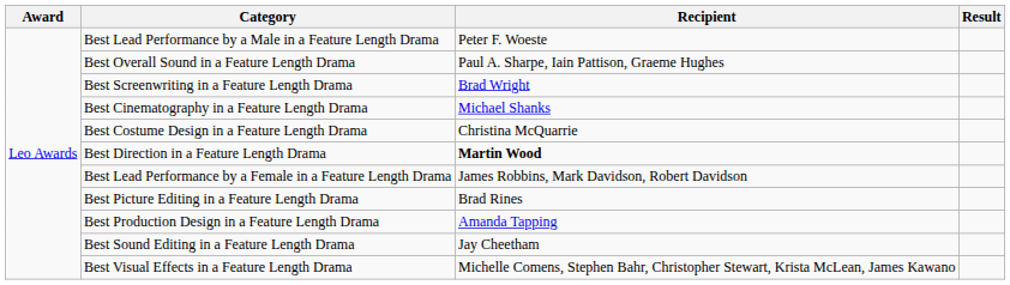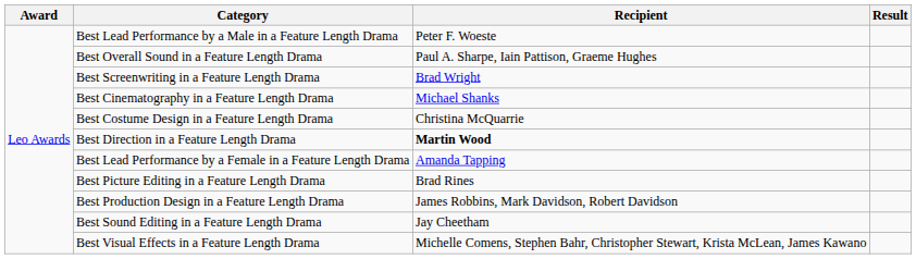Best Lead Performance by a Female in a Feature Length Drama | Recipient: James Robbins, Mark Davidson, Robert Davidson -> Amanda Tapping
Best Production Design in a Feature Length Drama | Recipient: Amanda Tapping -> James Robbins, Mark Davidson, Robert Davidson
